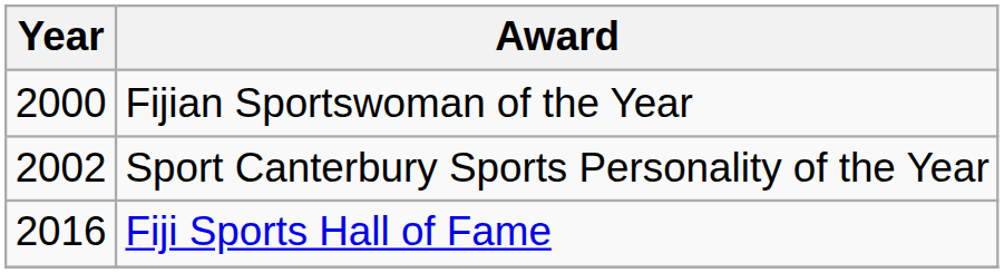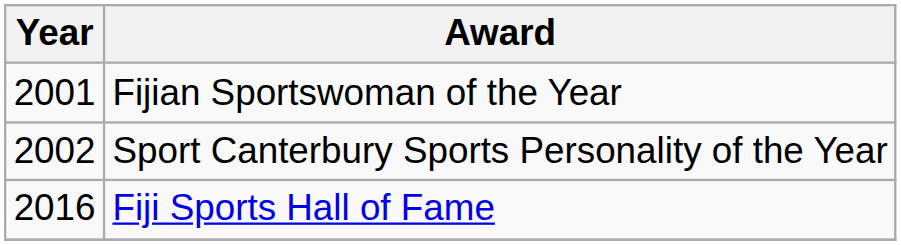Fijian Sportswoman of the Year | Year: 2000 -> 2001
